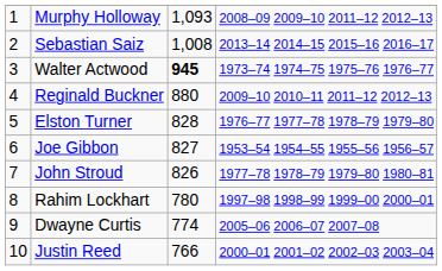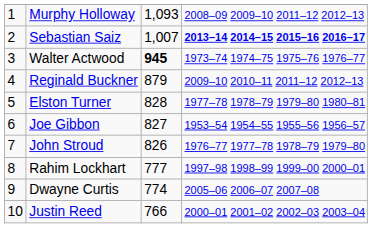Sebastian Saiz | column 3: 1,008 -> 1,007
Sebastian Saiz | column 4: normal -> bold
Reginald Buckner | column 3: 880 -> 879
Elston Turner | column 4: 1976–77 1977–78 1978–79 1979–80 -> 1977–78 1978–79 1979–80 1980–81
John Stroud | column 4: 1977–78 1978–79 1979–80 1980–81 -> 1976–77 1977–78 1978–79 1979–80
Rahim Lockhart | column 3: 780 -> 777
